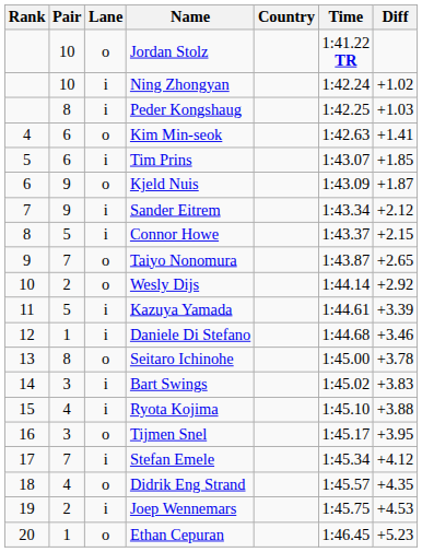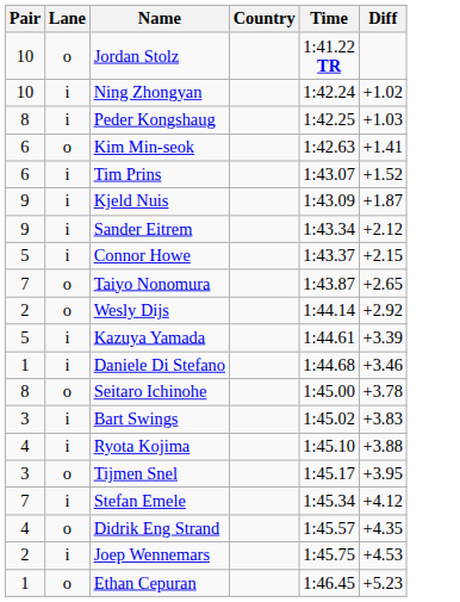- column: Rank | 4 | 5 | 6 | 7 | 8 | 9 | 10 | 11 | 12 | 13 | 14 | 15 | 16 | 17 | 18 | 19 | 20
Tim Prins | Diff: +1.85 -> +1.52
Kjeld Nuis | Lane: o -> i
